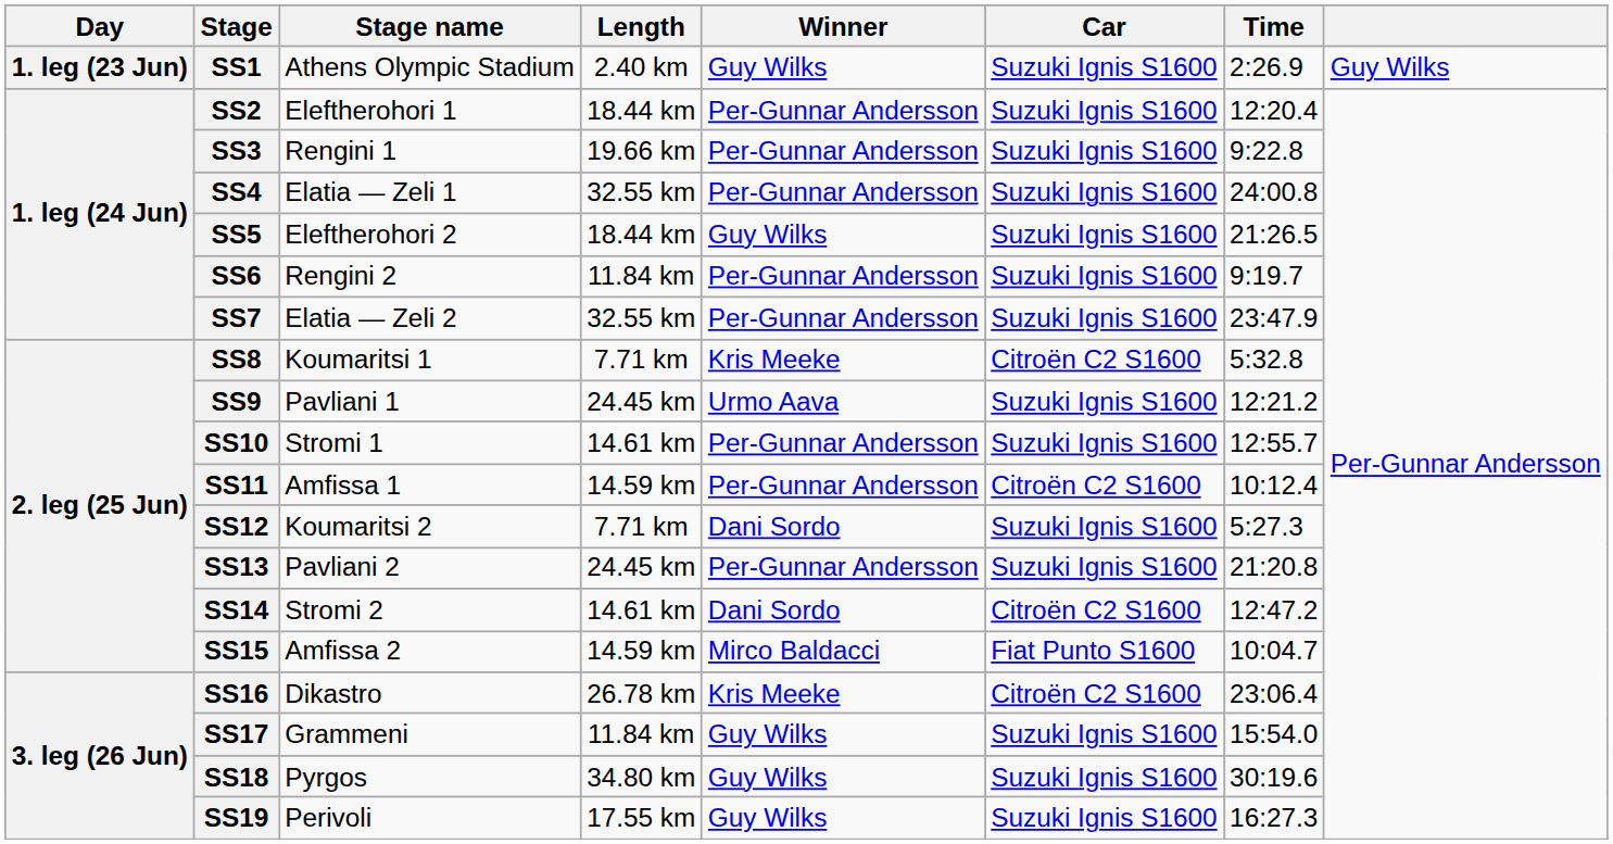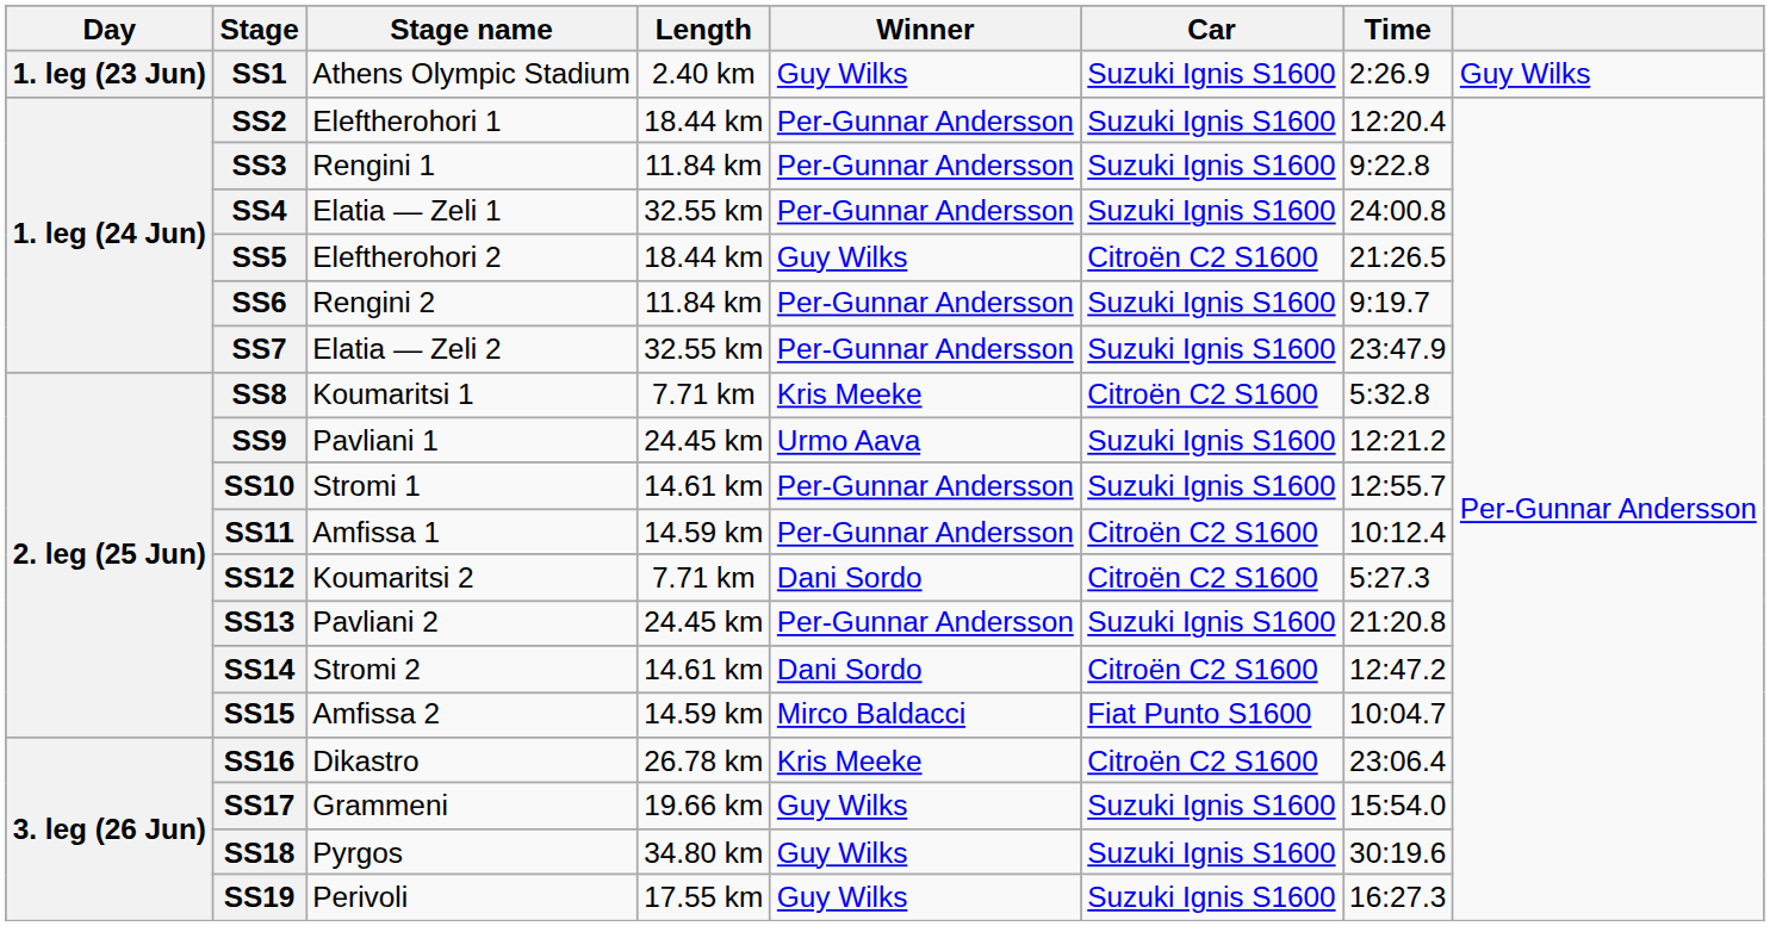SS3 | Length: 19.66 km -> 11.84 km
SS5 | Car: Suzuki Ignis S1600 -> Citroën C2 S1600
SS12 | Car: Suzuki Ignis S1600 -> Citroën C2 S1600
SS17 | Length: 11.84 km -> 19.66 km
